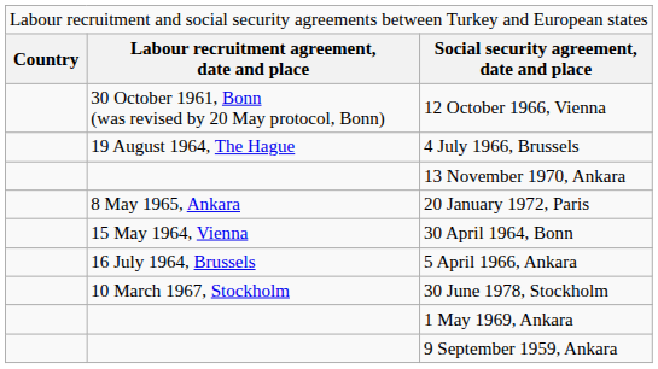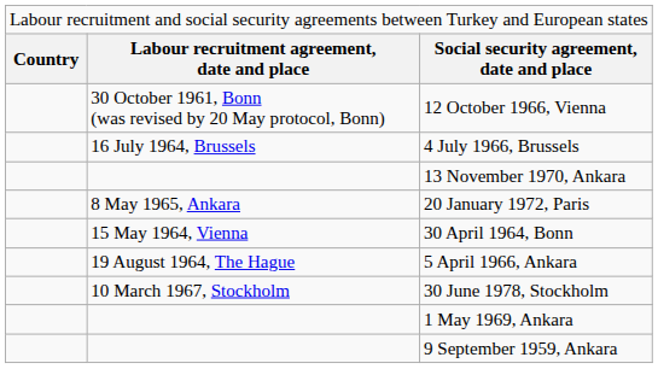4 July 1966, Brussels | column 2: 19 August 1964, The Hague -> 16 July 1964, Brussels
5 April 1966, Ankara | column 2: 16 July 1964, Brussels -> 19 August 1964, The Hague
